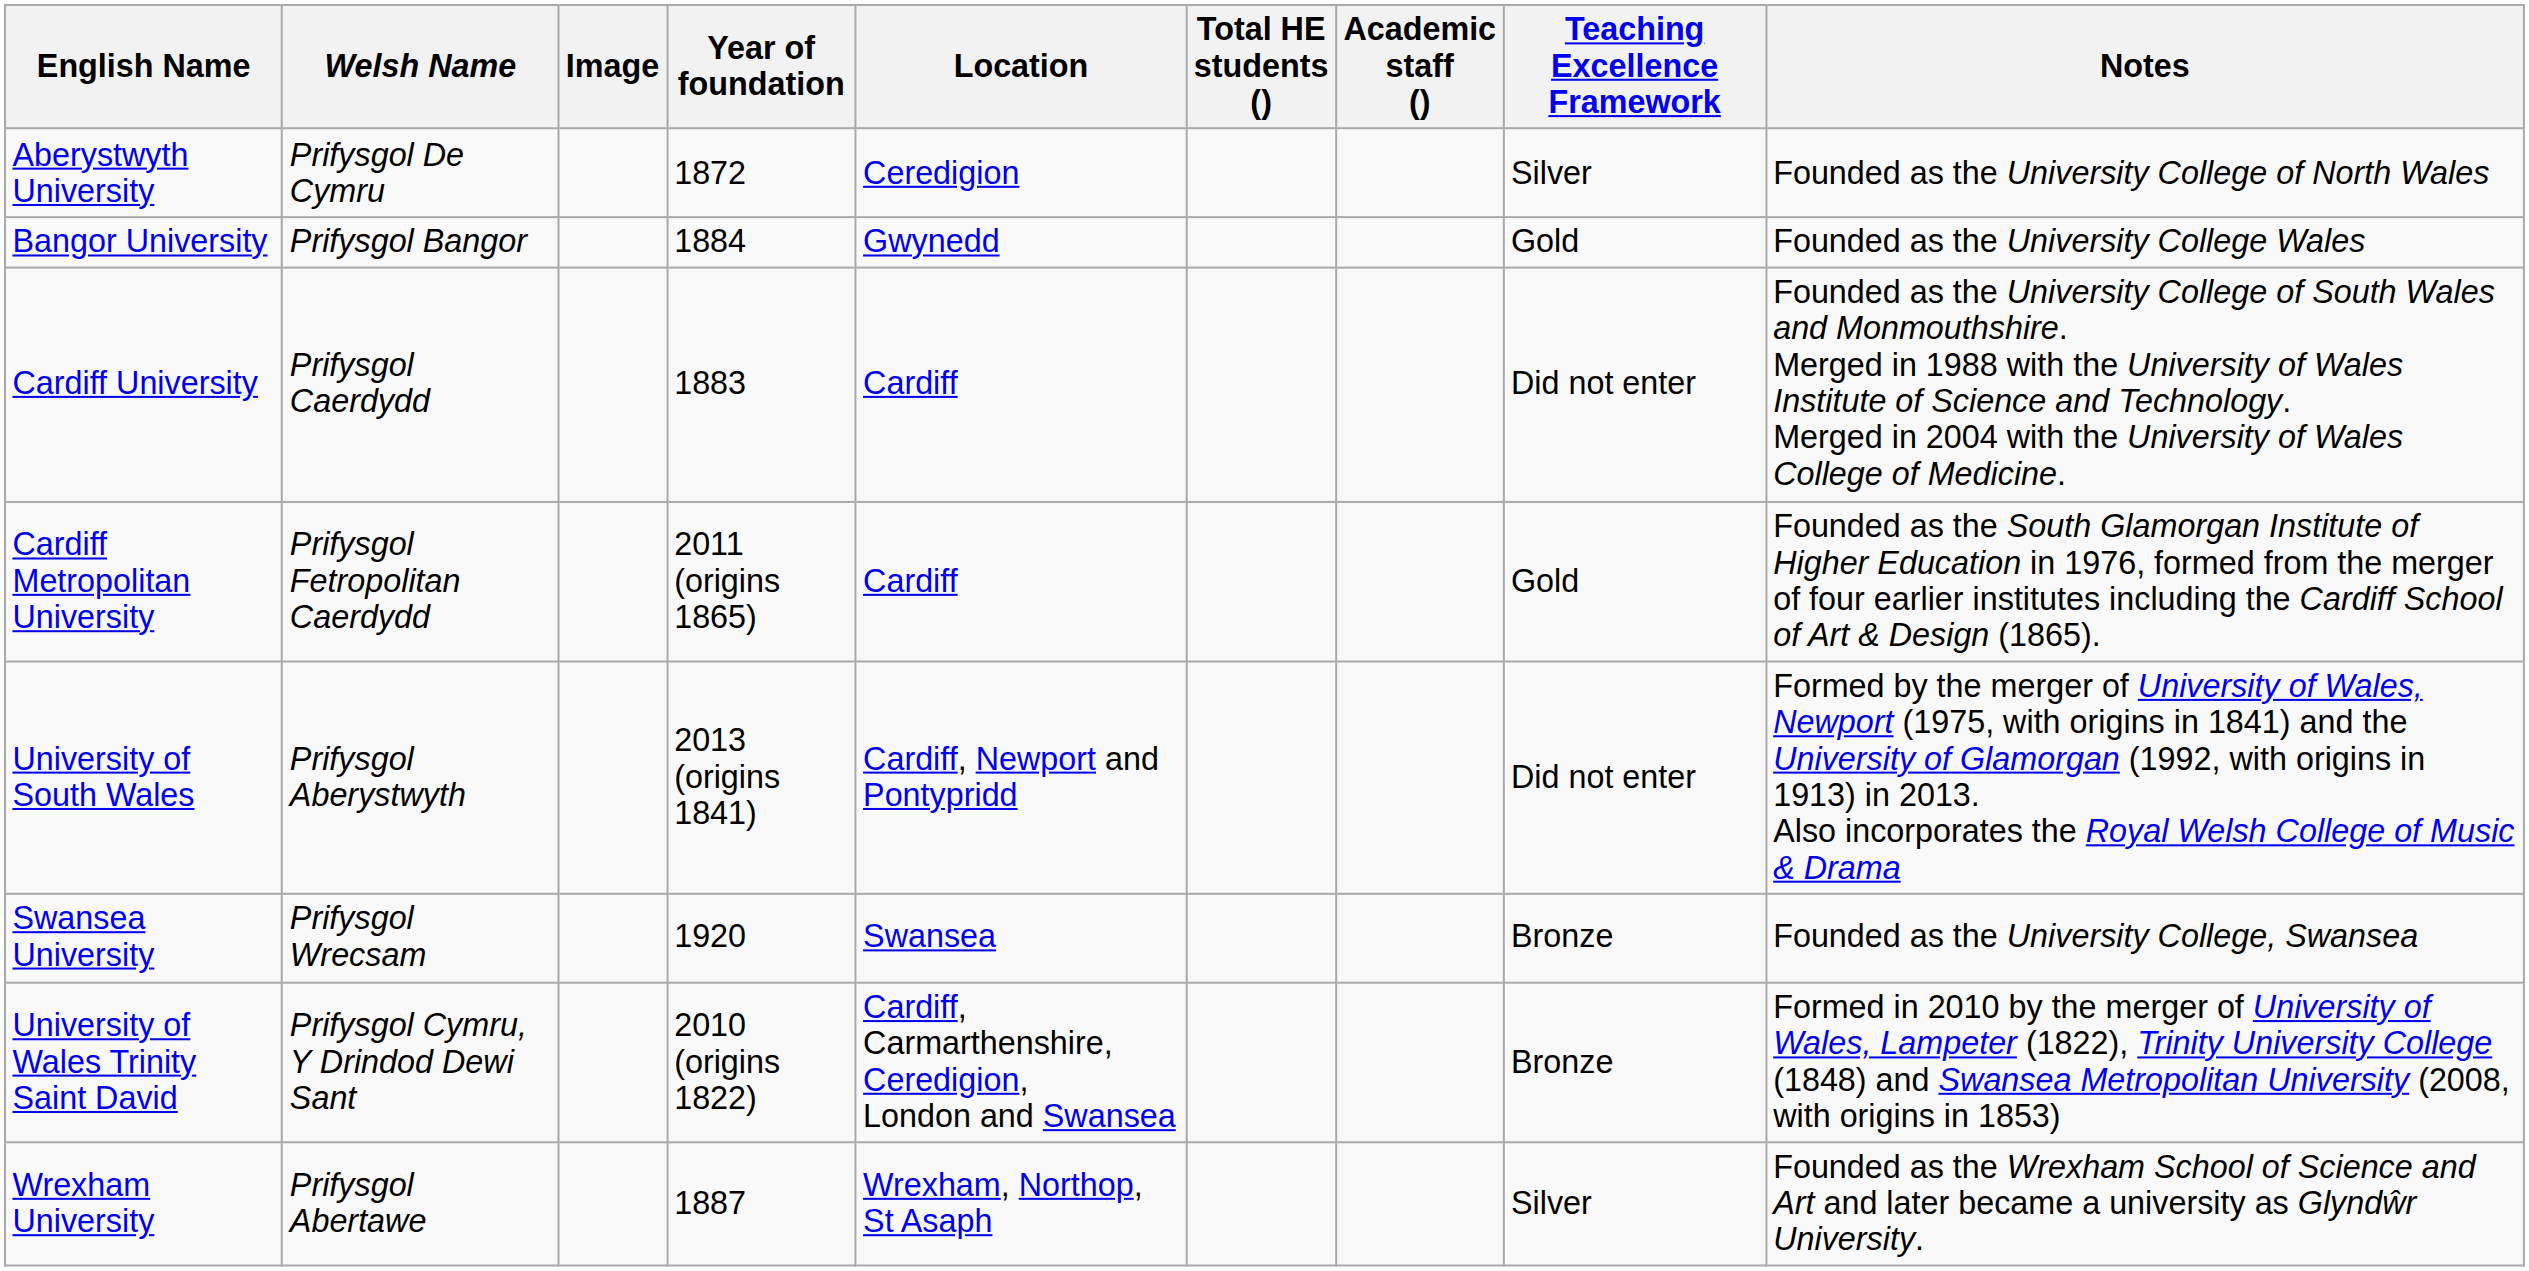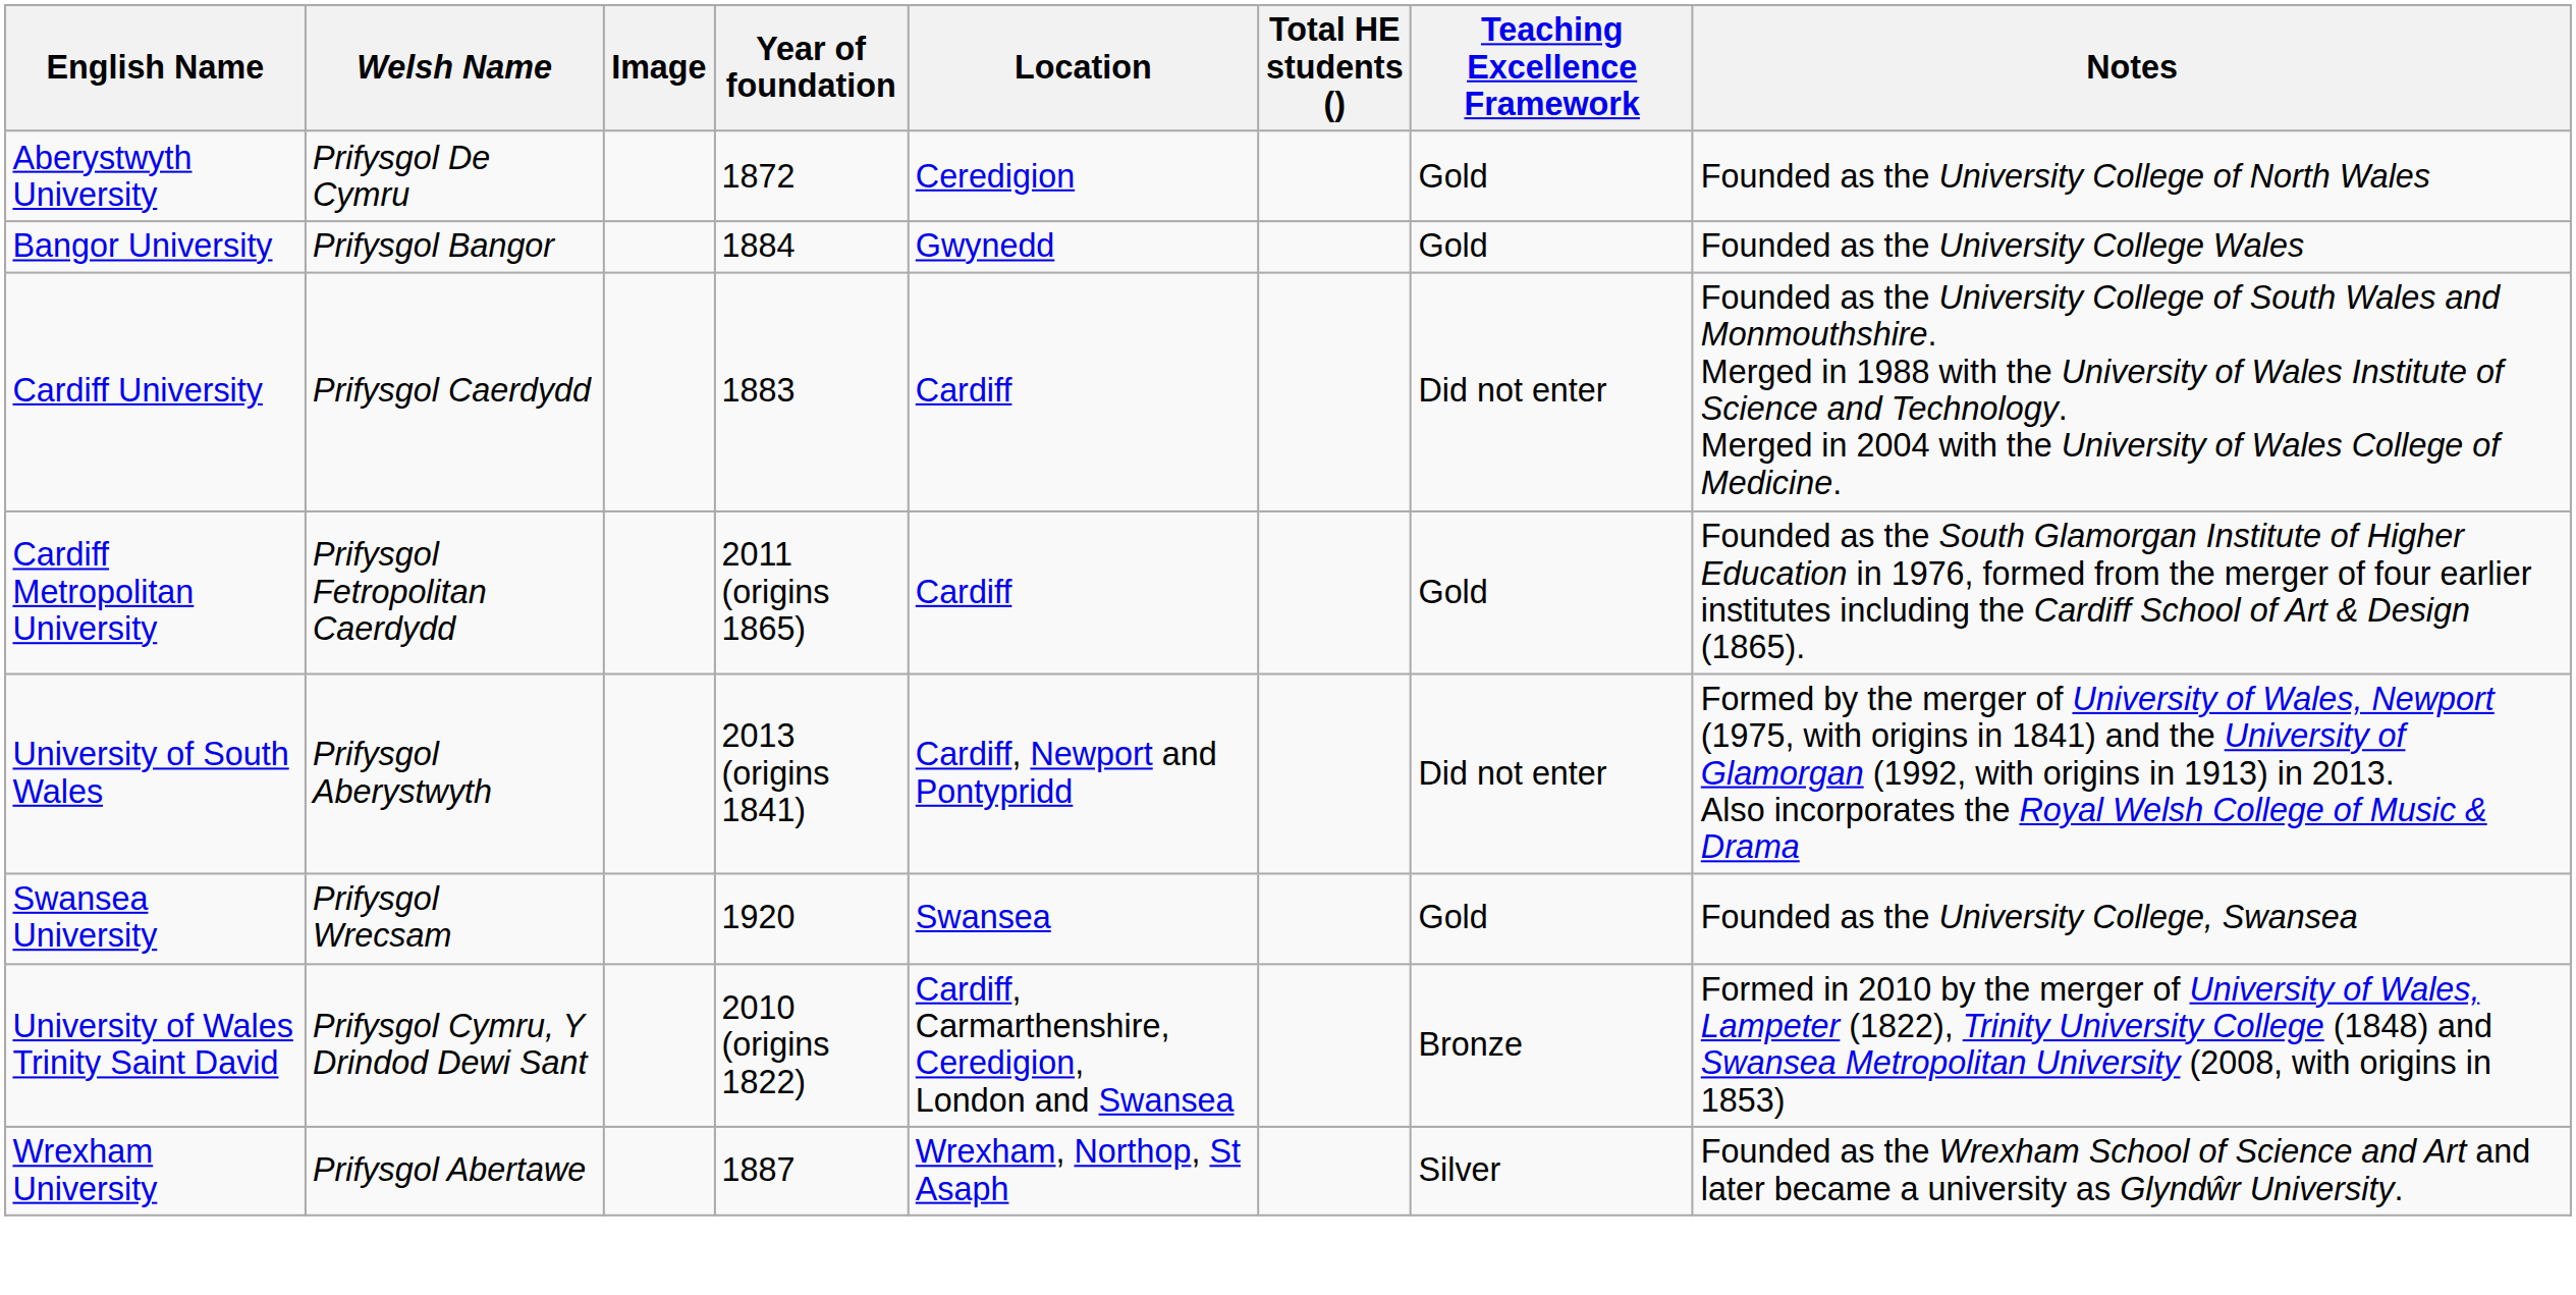- column: Academic staff ()
Aberystwyth University | Teaching Excellence Framework: Silver -> Gold
Swansea University | Teaching Excellence Framework: Bronze -> Gold
